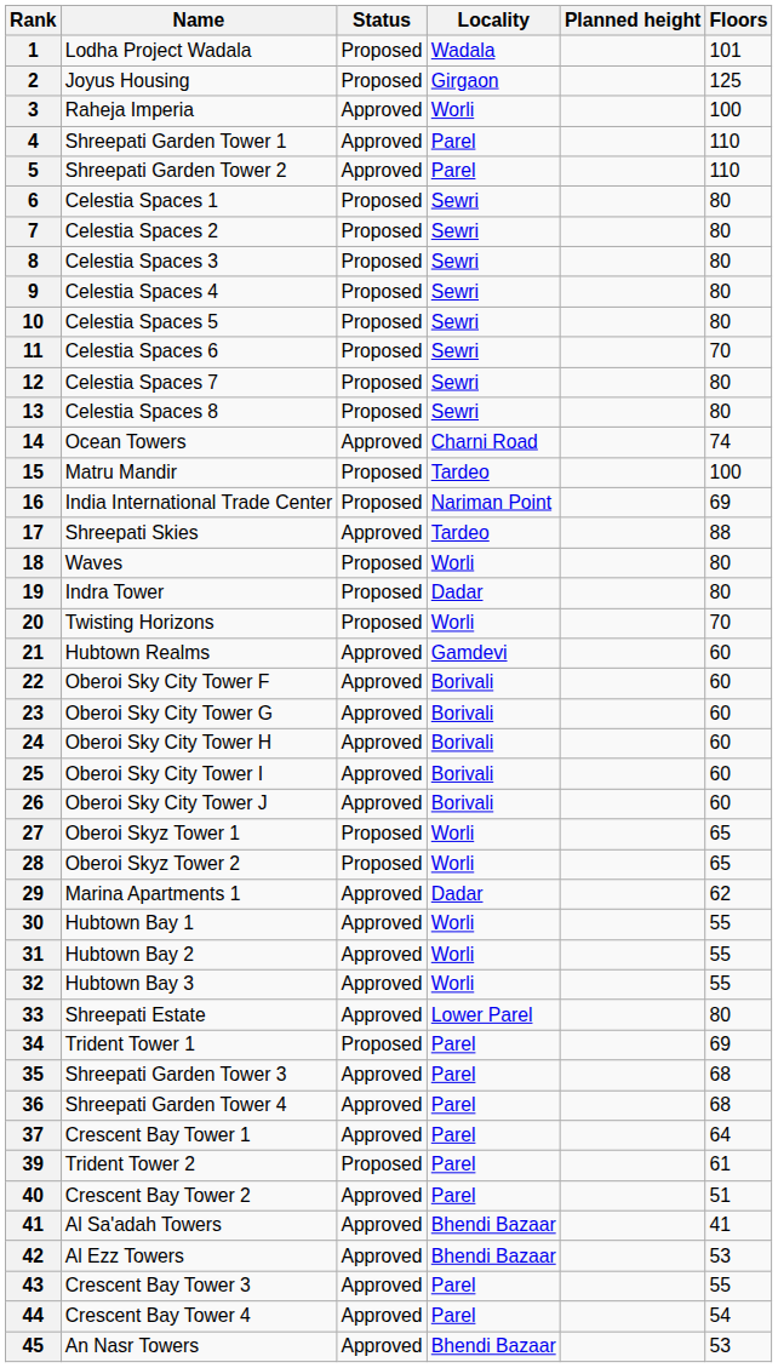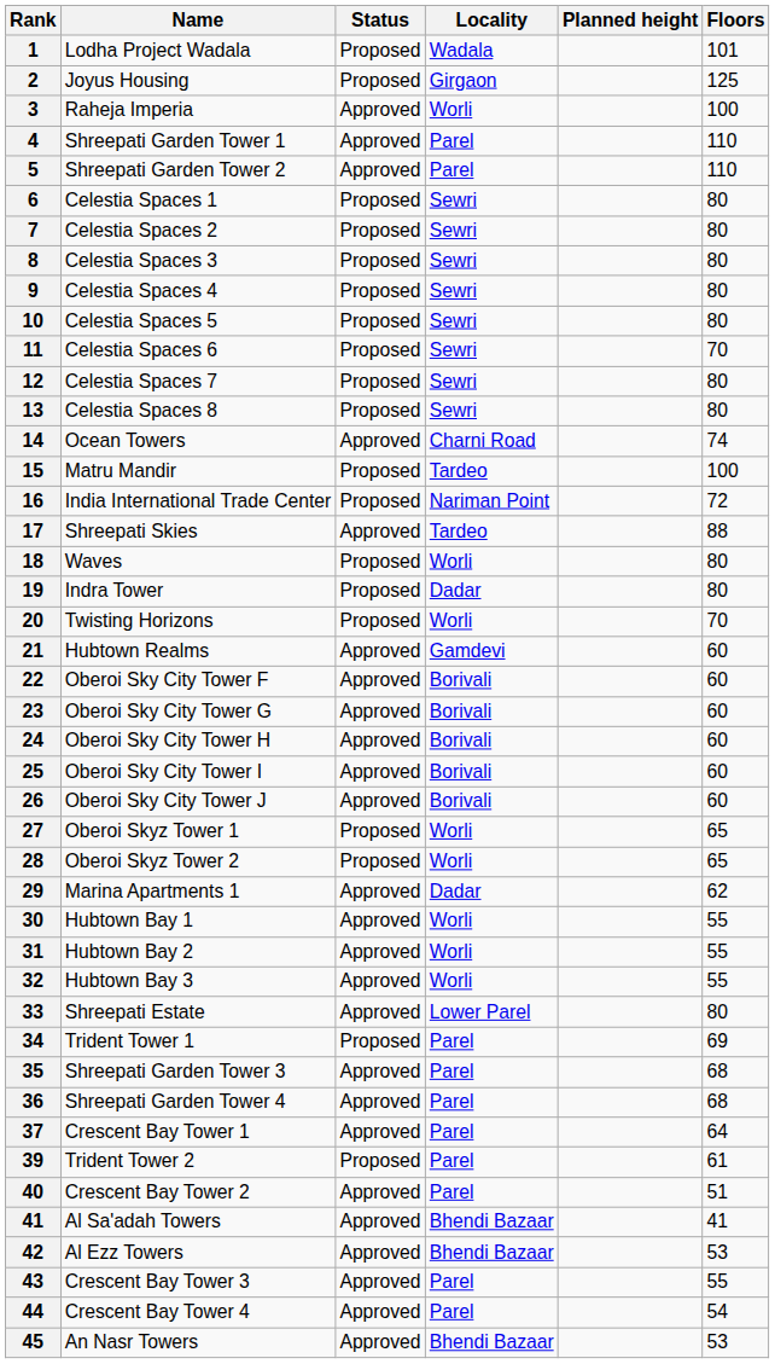India International Trade Center | Floors: 69 -> 72
